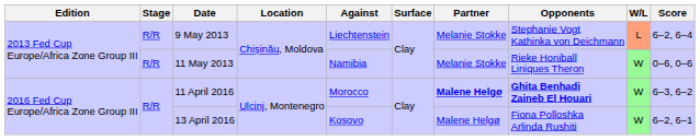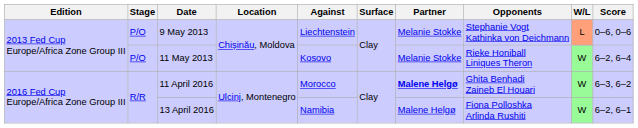9 May 2013 | Stage: R/R -> P/O
9 May 2013 | Score: 6–2, 6–4 -> 0–6, 0–6
11 May 2013 | Stage: R/R -> P/O
11 May 2013 | Against: Namibia -> Kosovo
11 May 2013 | Score: 0–6, 0–6 -> 6–2, 6–4
11 April 2016 | Opponents: bold -> normal
13 April 2016 | Against: Kosovo -> Namibia
